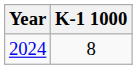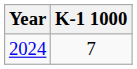2024 | K-1 1000: 8 -> 7
